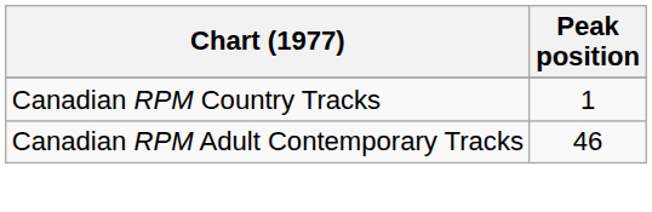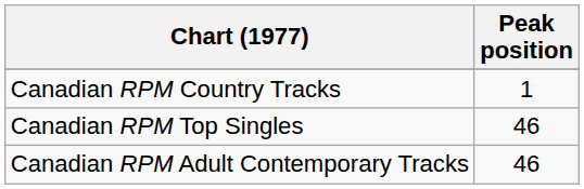+ row: Canadian RPM Top Singles | 46
